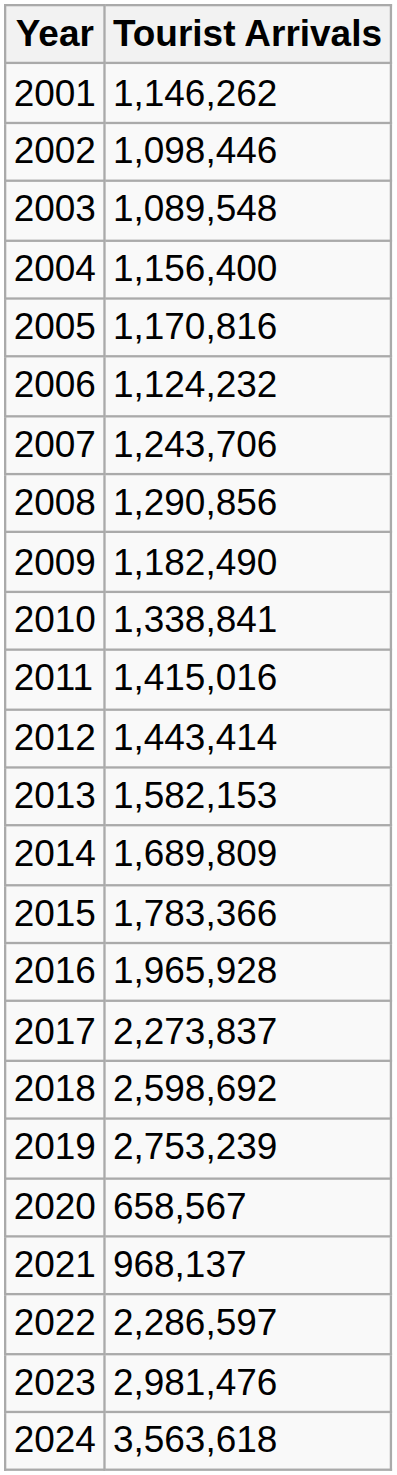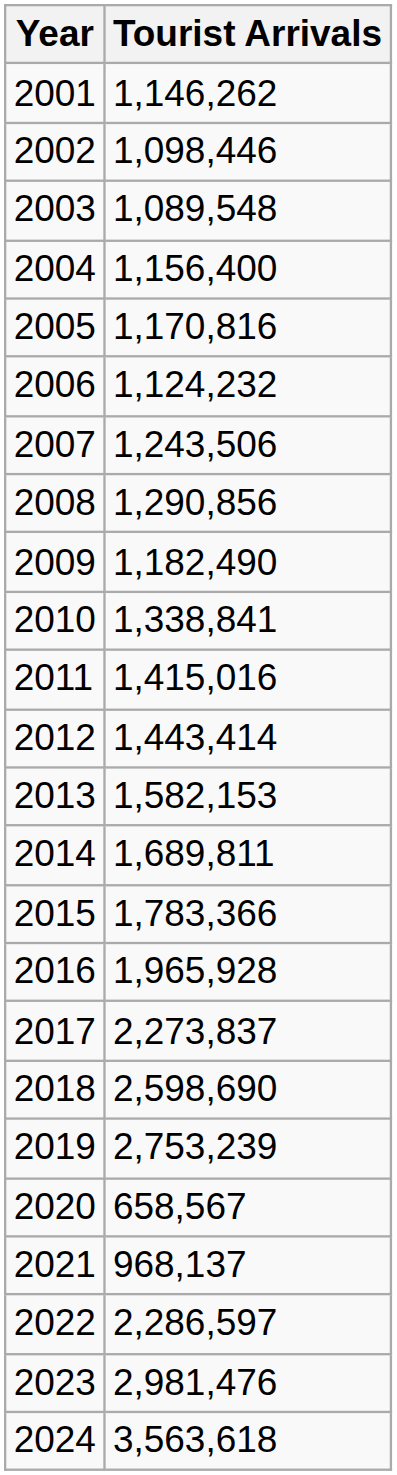2007 | Tourist Arrivals: 1,243,706 -> 1,243,506
2014 | Tourist Arrivals: 1,689,809 -> 1,689,811
2018 | Tourist Arrivals: 2,598,692 -> 2,598,690
